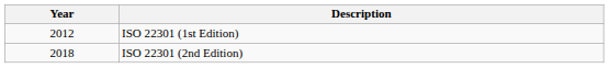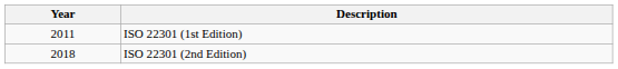ISO 22301 (1st Edition) | Year: 2012 -> 2011
